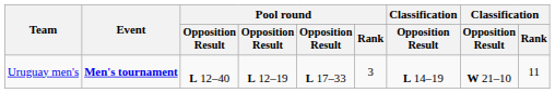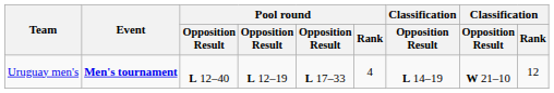Uruguay men's | Pool round / Rank: 3 -> 4
Uruguay men's | Classification / Rank: 11 -> 12
